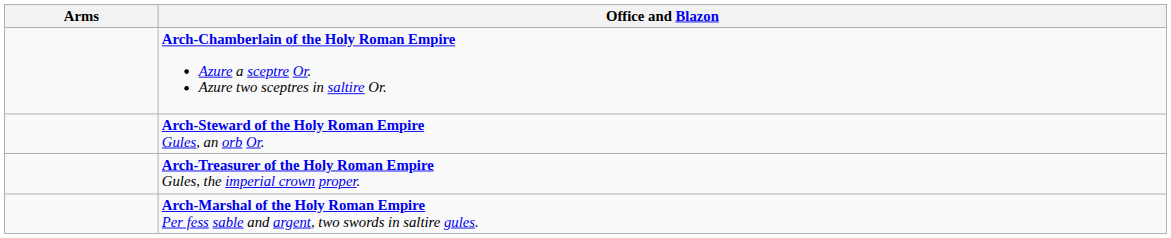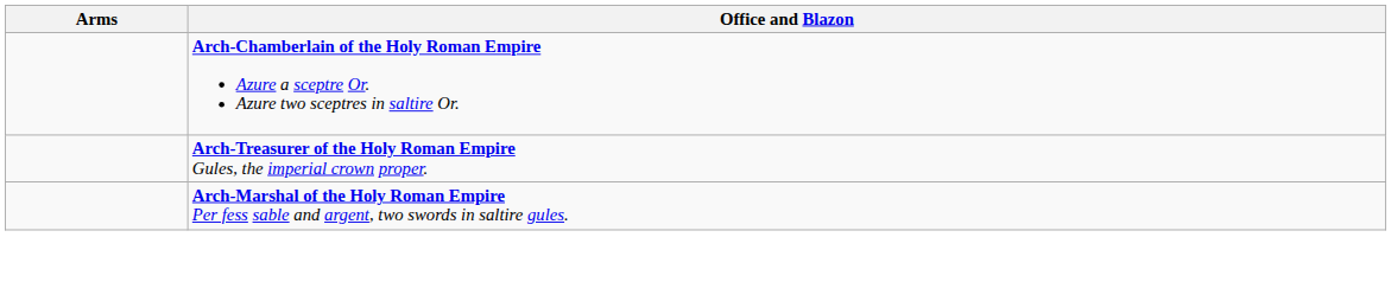- row: Arch-Steward of the Holy Roman Empire Gules, an orb Or.
